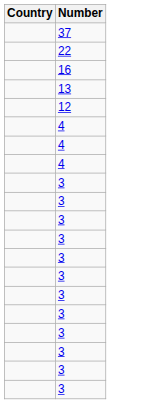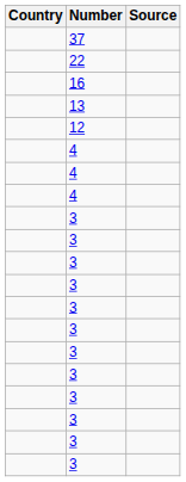+ column: Source
